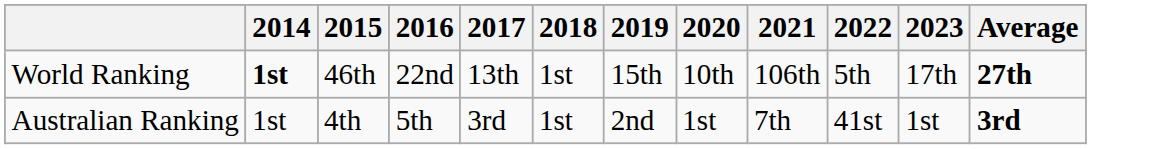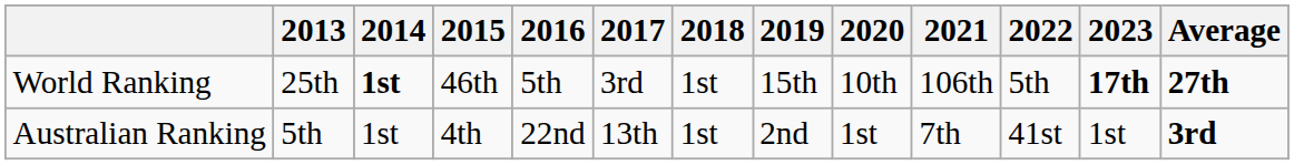+ column: 2013 | 25th | 5th
World Ranking | 2016: 22nd -> 5th
World Ranking | 2017: 13th -> 3rd
World Ranking | 2023: normal -> bold
Australian Ranking | 2016: 5th -> 22nd
Australian Ranking | 2017: 3rd -> 13th
